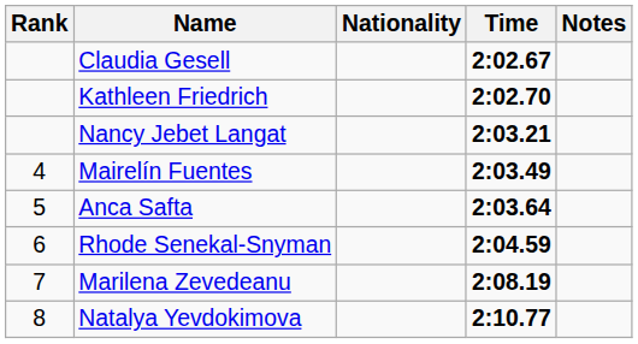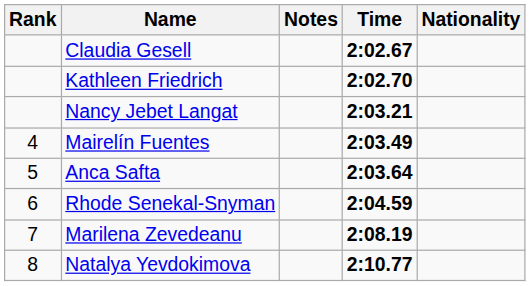columns swapped: Nationality <-> Notes
